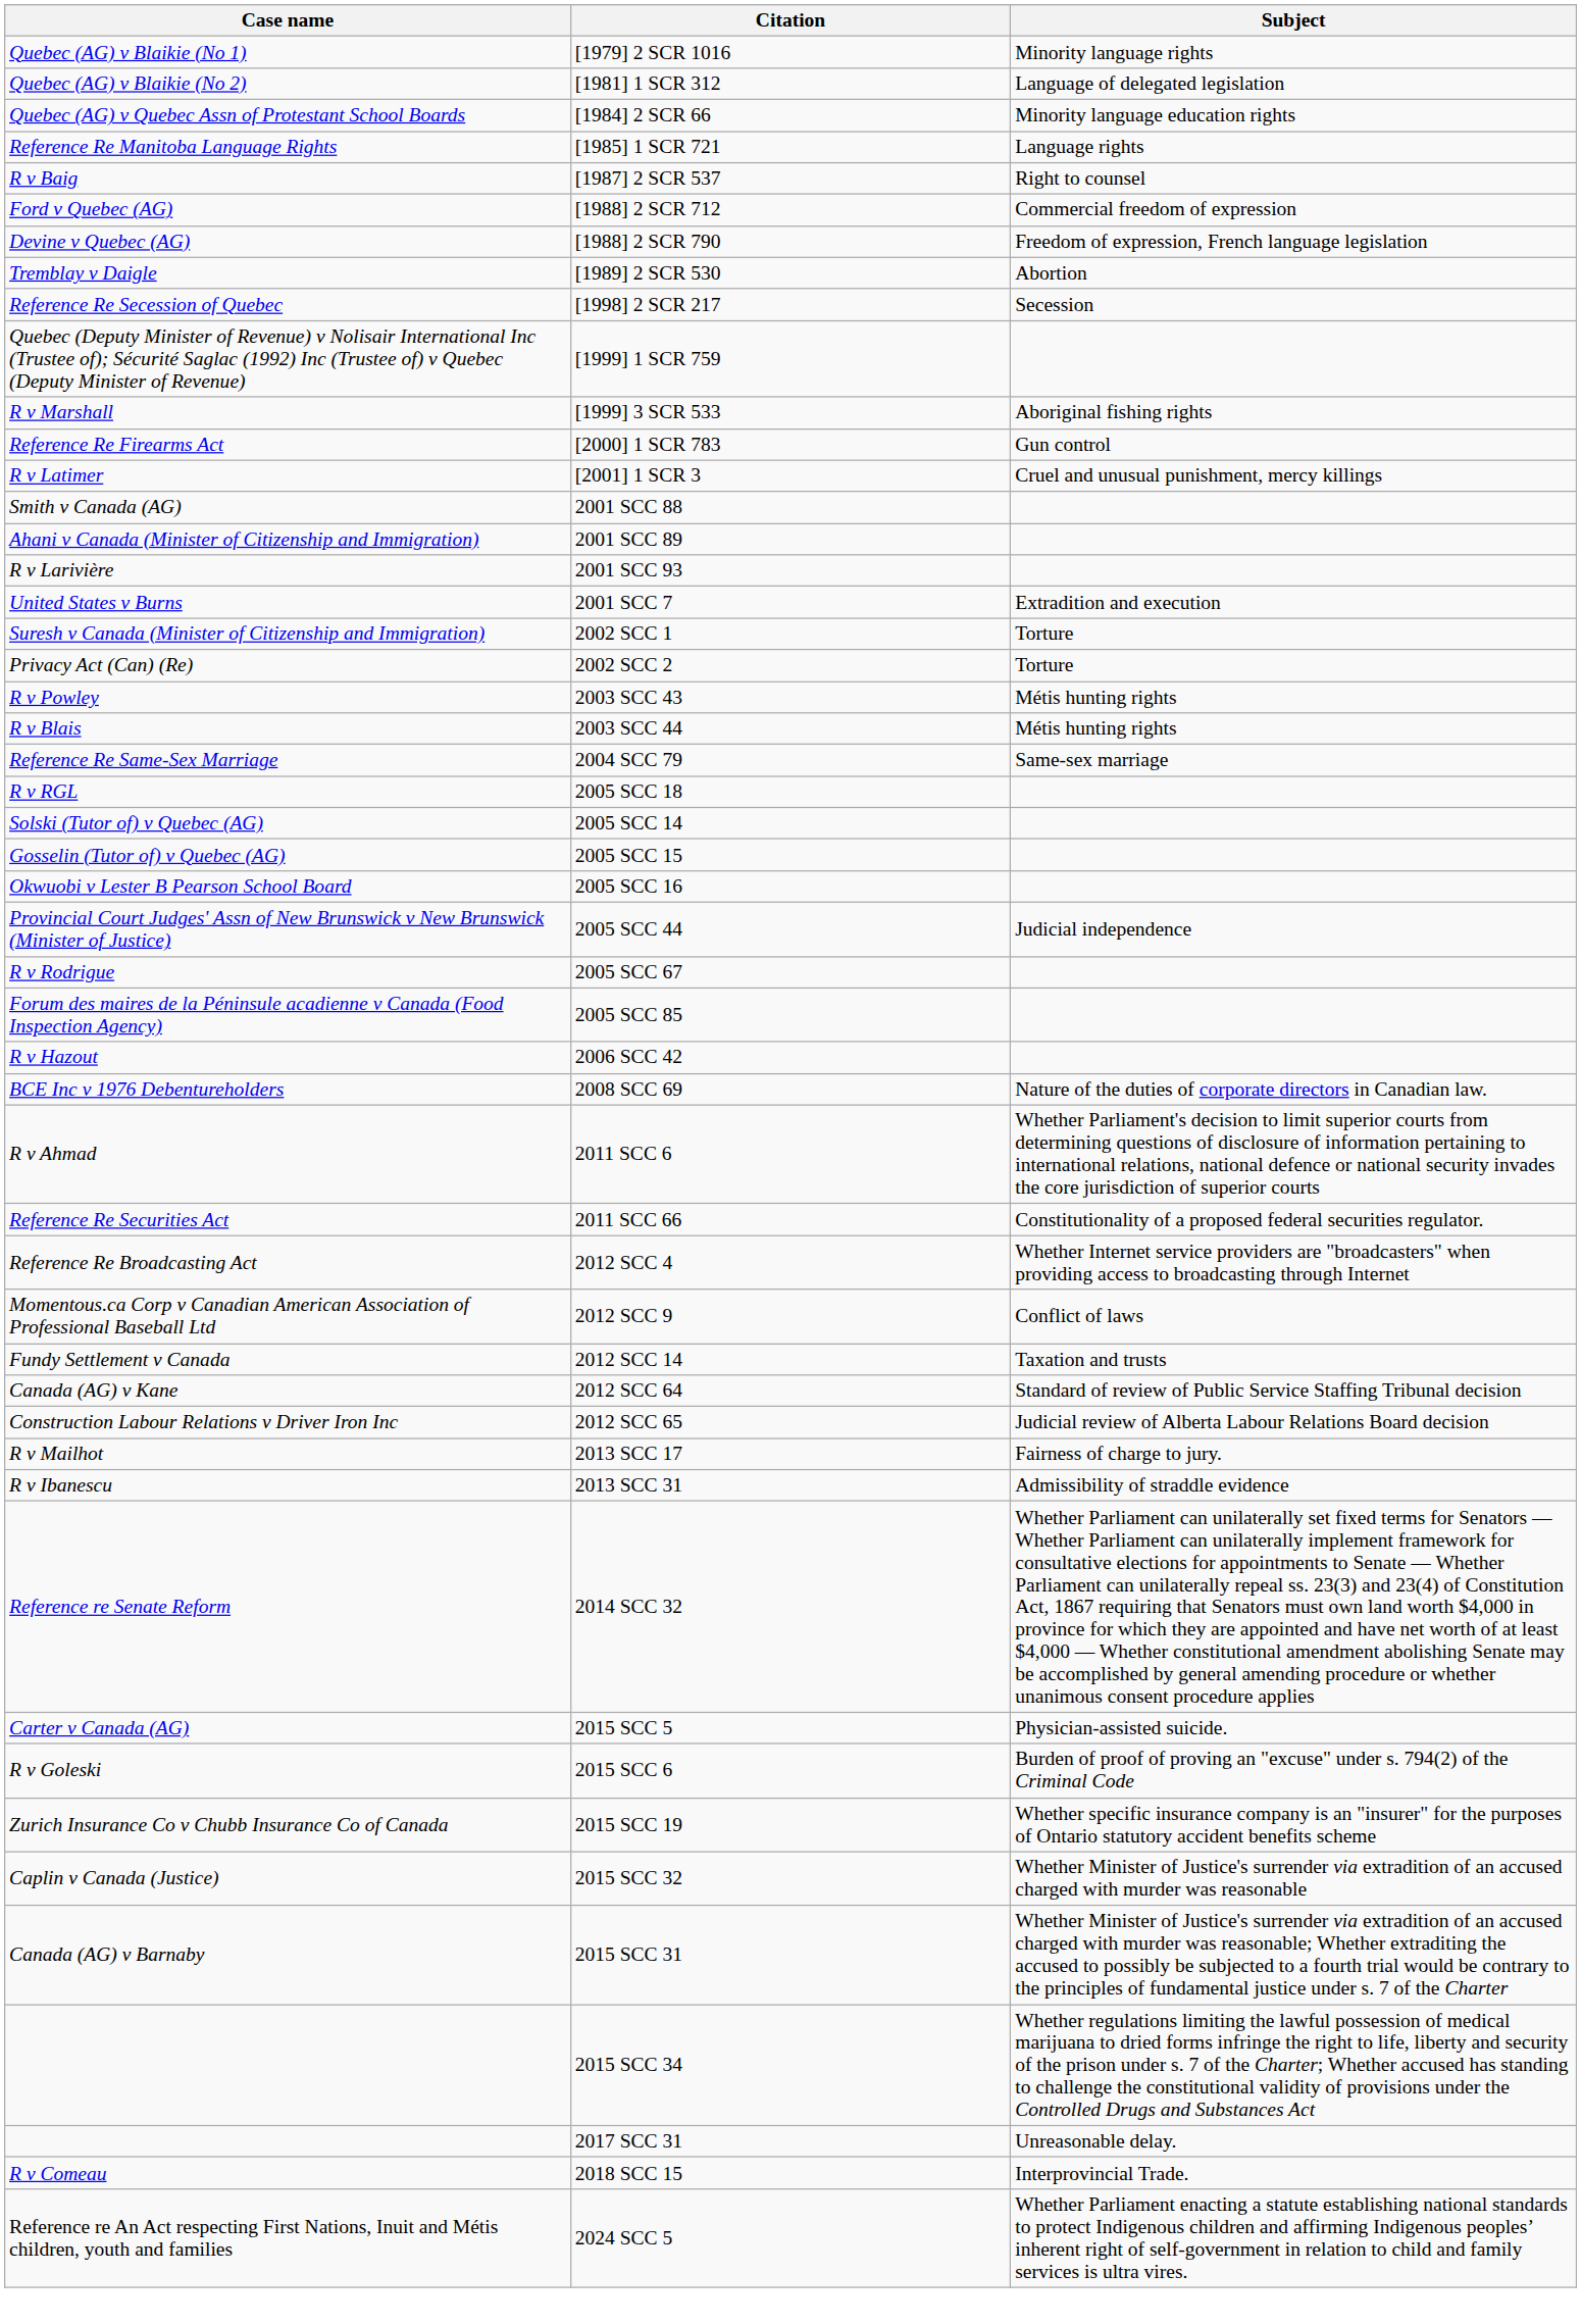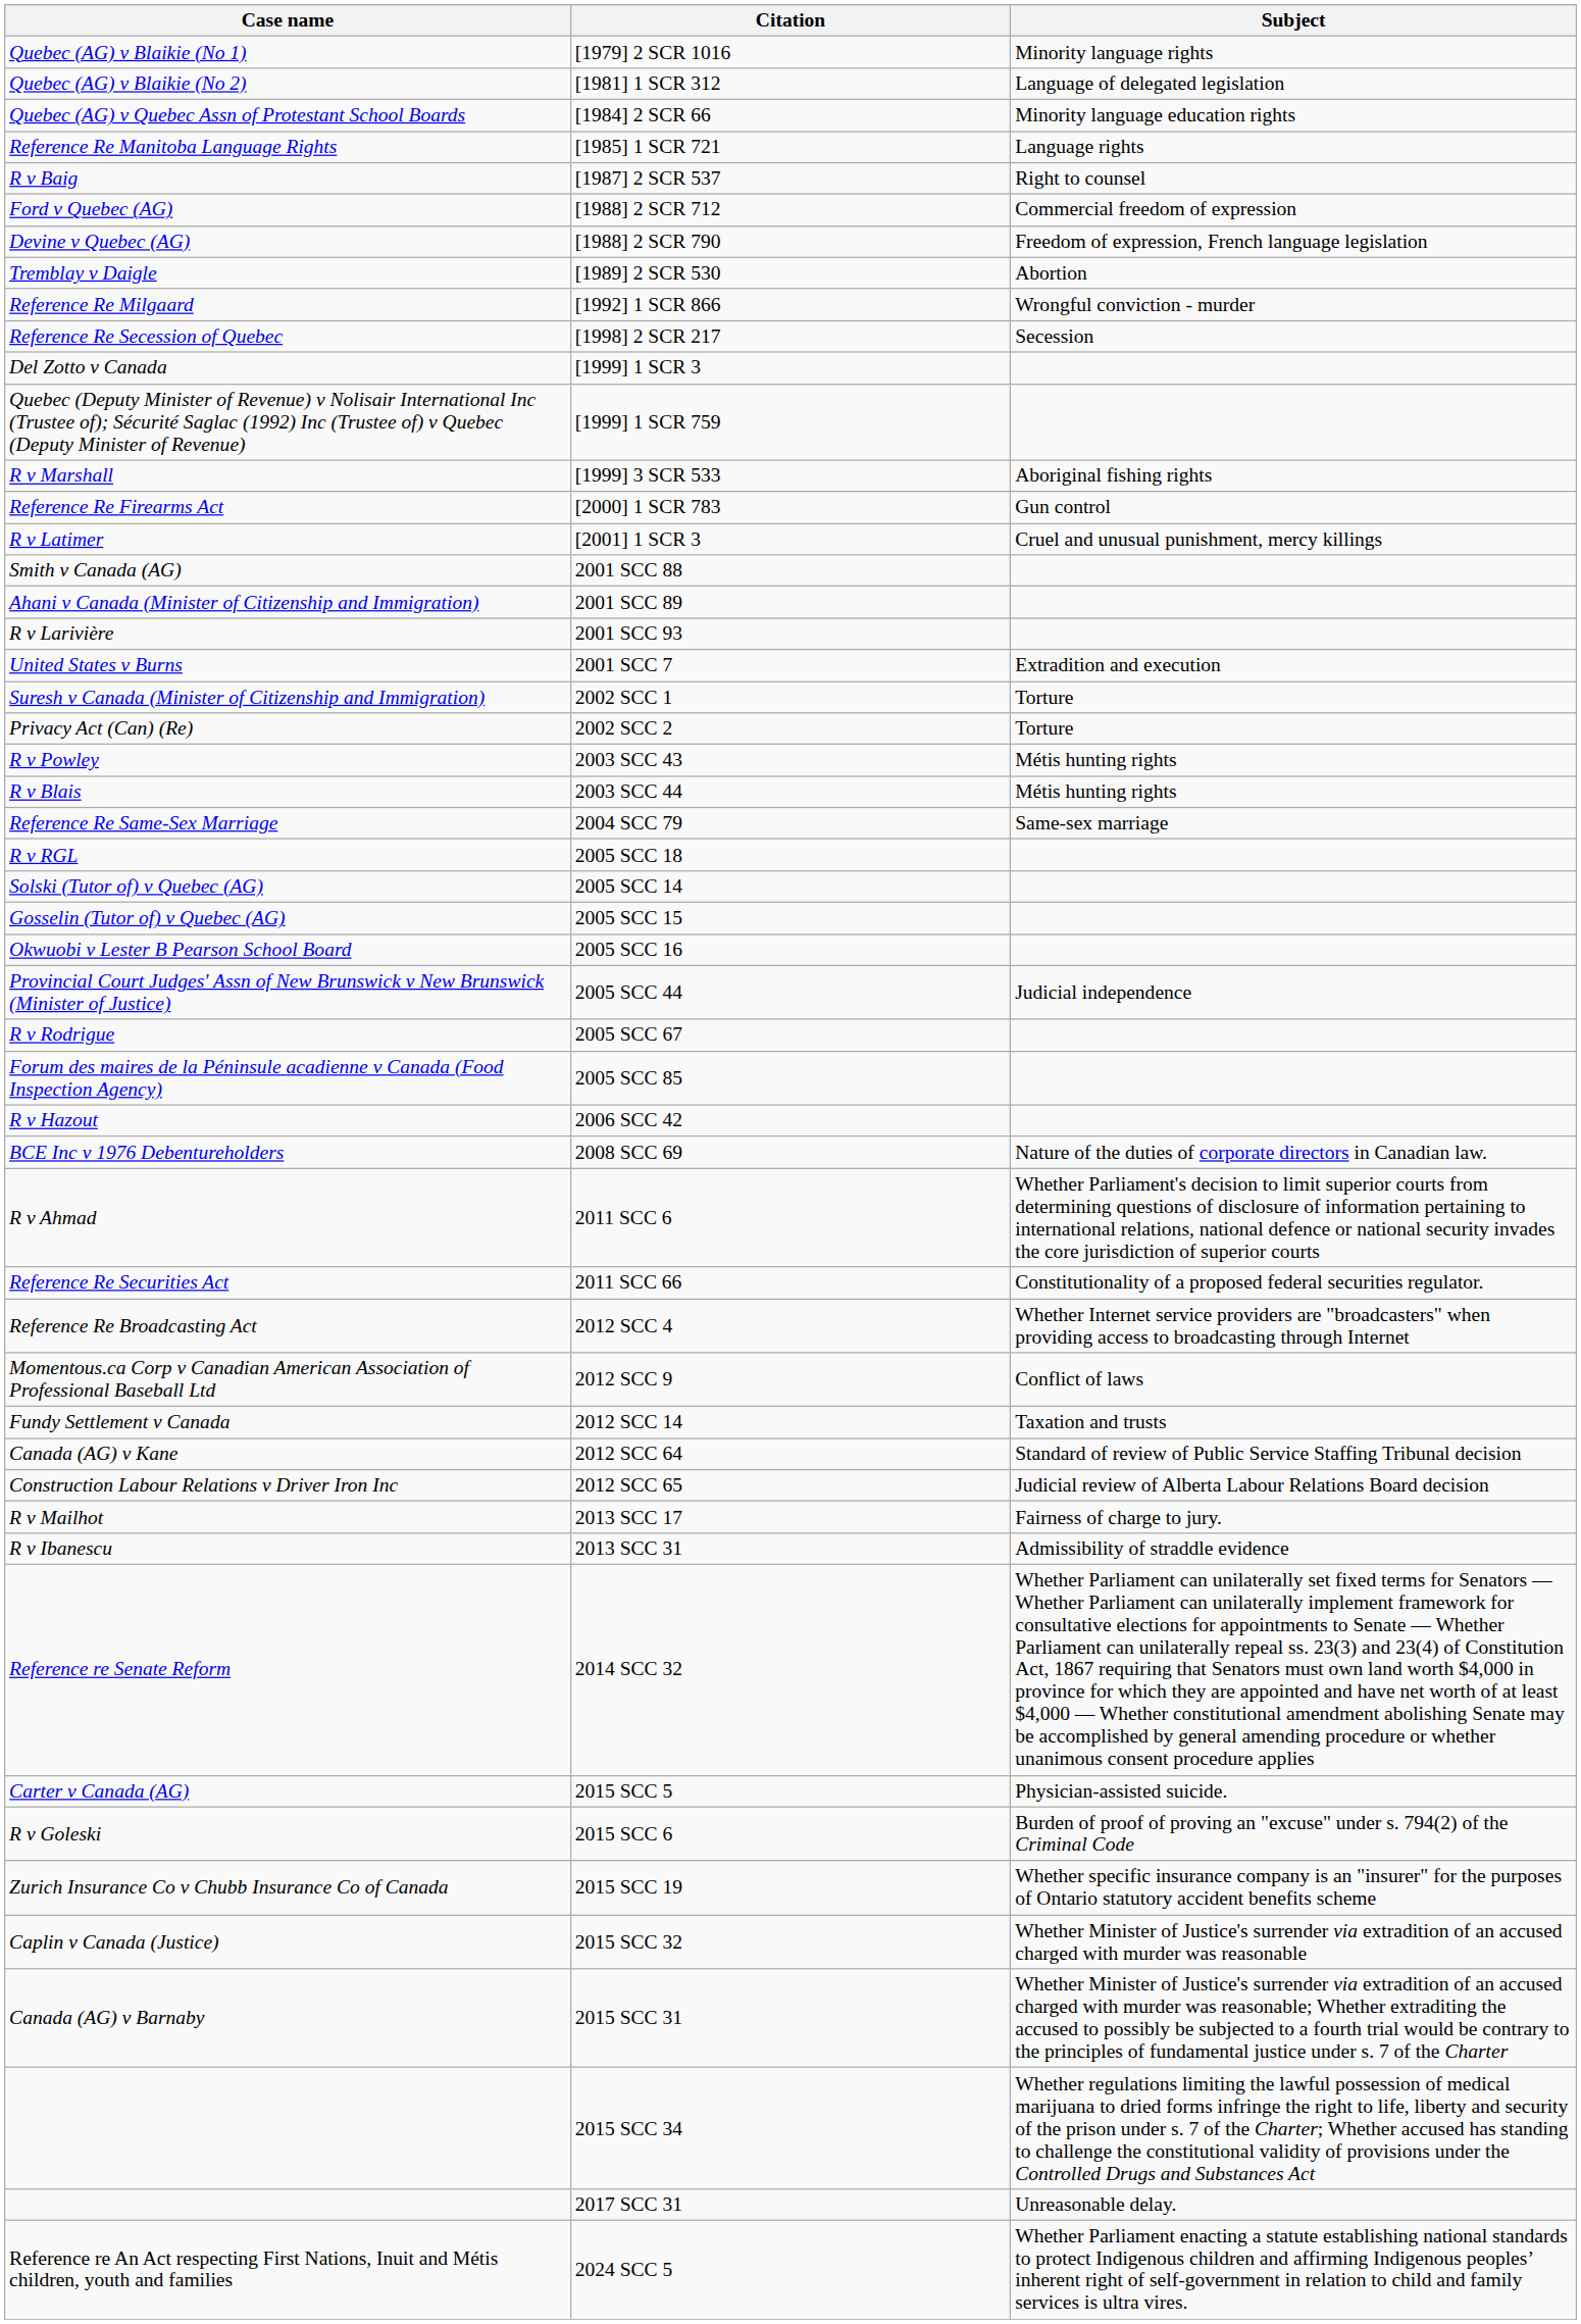+ row: Reference Re Milgaard | [1992] 1 SCR 866 | Wrongful conviction - murder
+ row: Del Zotto v Canada | [1999] 1 SCR 3
- row: R v Comeau | 2018 SCC 15 | Interprovincial Trade.
